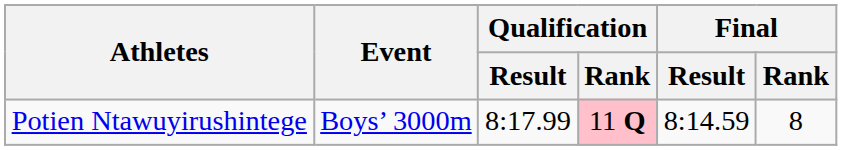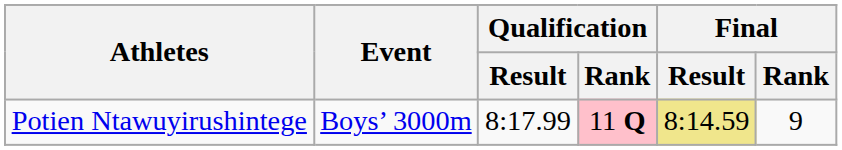Potien Ntawuyirushintege | Final / Result: no background -> khaki background
Potien Ntawuyirushintege | Final / Rank: 8 -> 9
